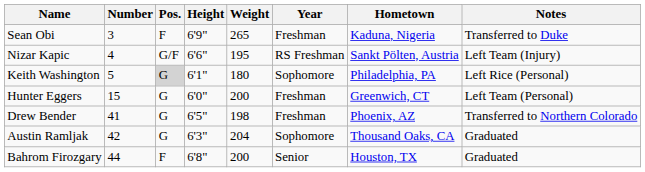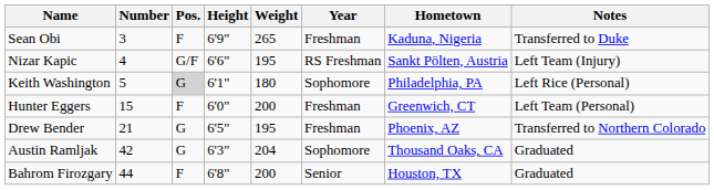Hunter Eggers | Pos.: G -> F
Drew Bender | Number: 41 -> 21
Drew Bender | Weight: 198 -> 195
